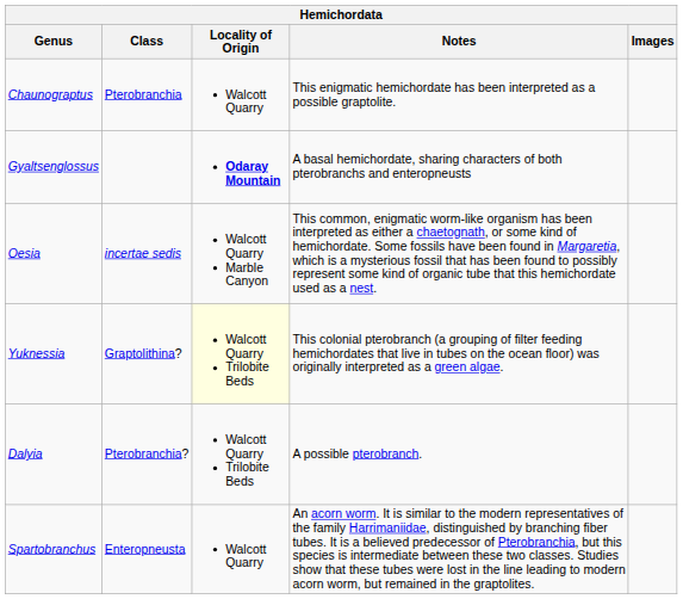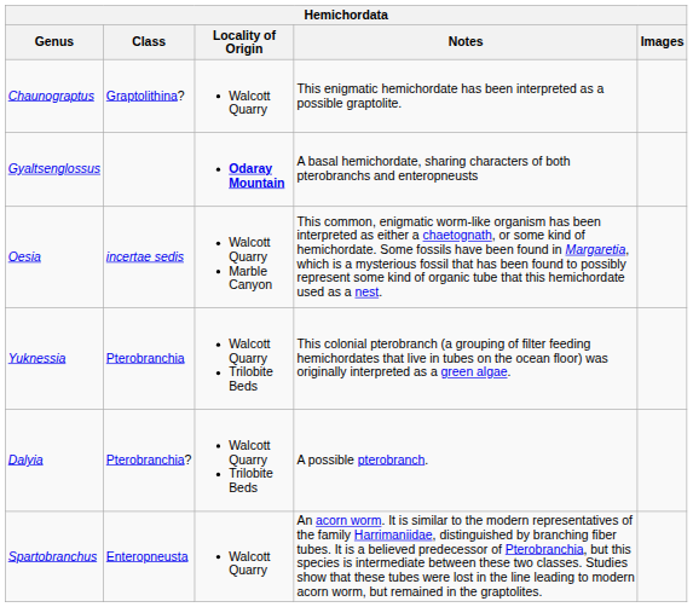Chaunograptus | Class: Pterobranchia -> Graptolithina?
Yuknessia | Class: Graptolithina? -> Pterobranchia
Yuknessia | Locality of Origin: lightyellow background -> no background
